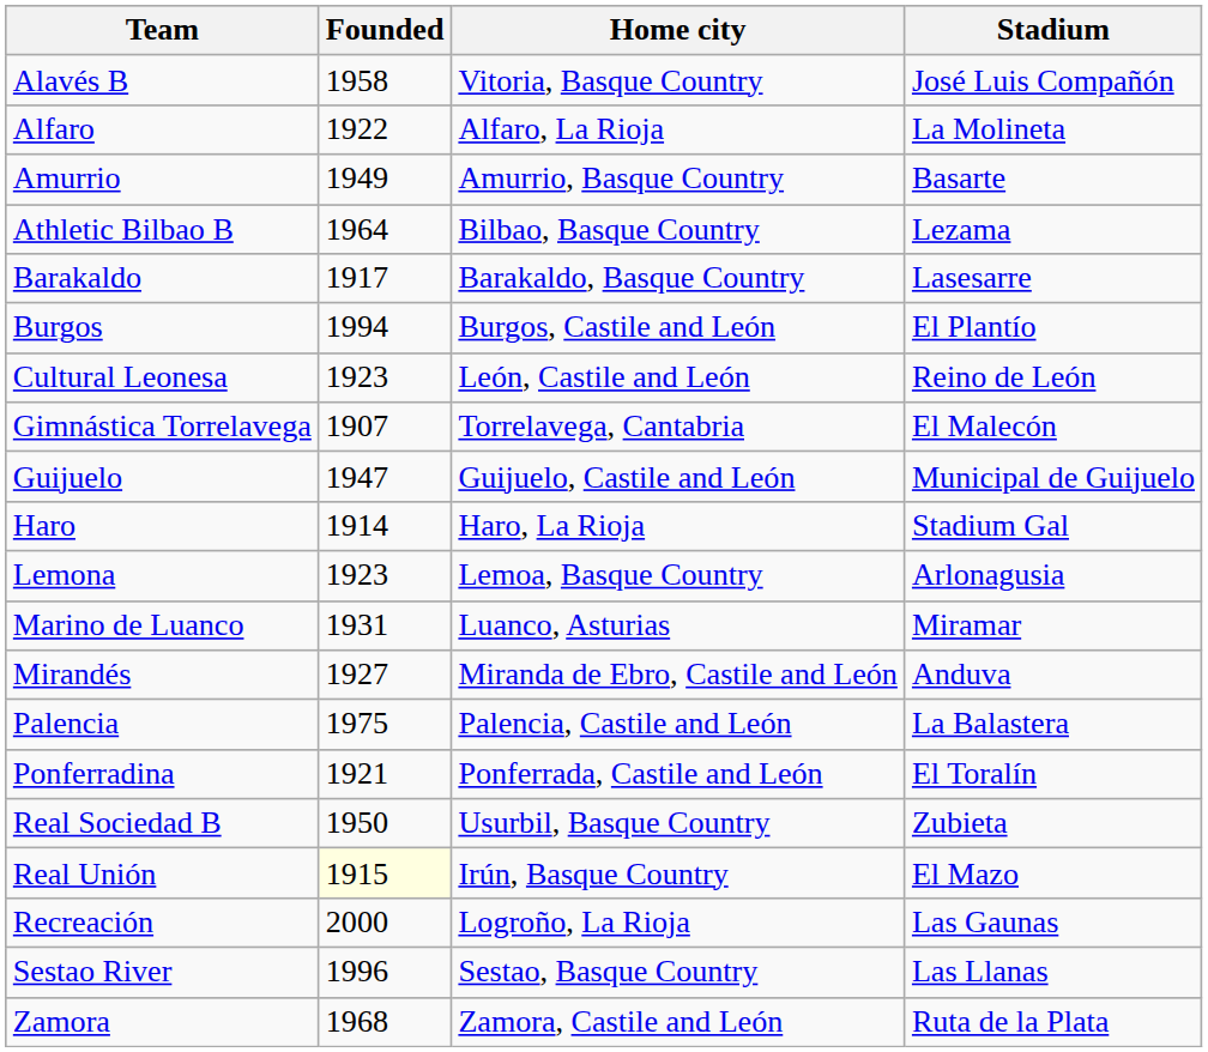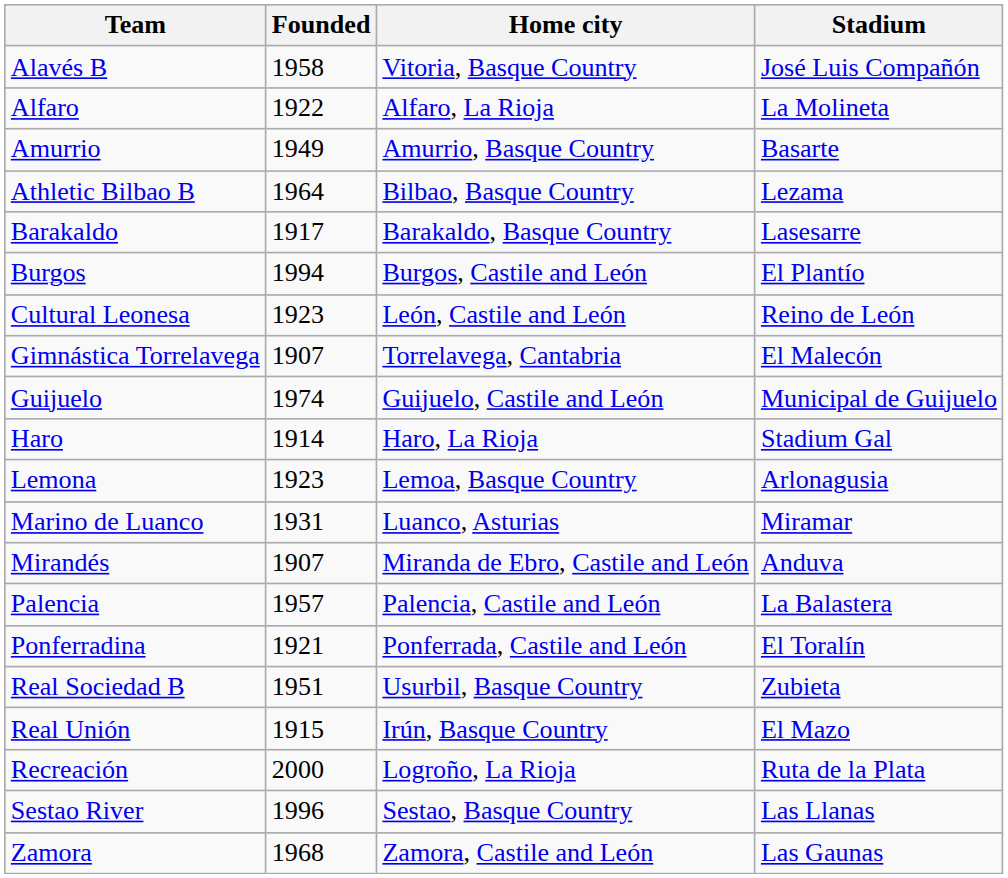Guijuelo | Founded: 1947 -> 1974
Mirandés | Founded: 1927 -> 1907
Palencia | Founded: 1975 -> 1957
Real Sociedad B | Founded: 1950 -> 1951
Real Unión | Founded: lightyellow background -> no background
Recreación | Stadium: Las Gaunas -> Ruta de la Plata
Zamora | Stadium: Ruta de la Plata -> Las Gaunas
